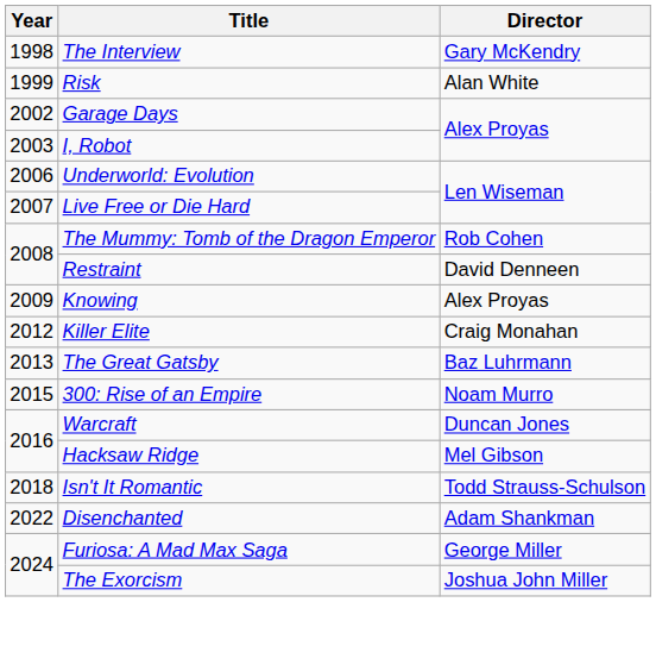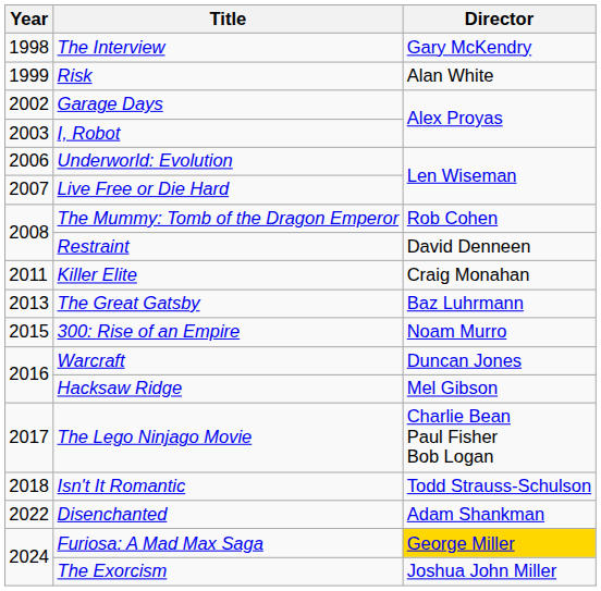- row: 2009 | Knowing | Alex Proyas
Killer Elite | Year: 2012 -> 2011
+ row: 2017 | The Lego Ninjago Movie | Charlie Bean Paul Fisher Bob Logan
Furiosa: A Mad Max Saga | Director: no background -> gold background
